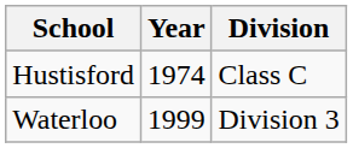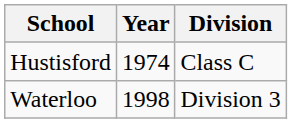Waterloo | Year: 1999 -> 1998
